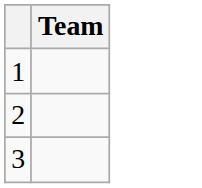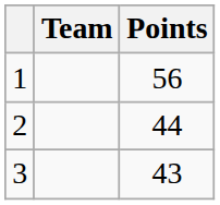+ column: Points | 56 | 44 | 43
